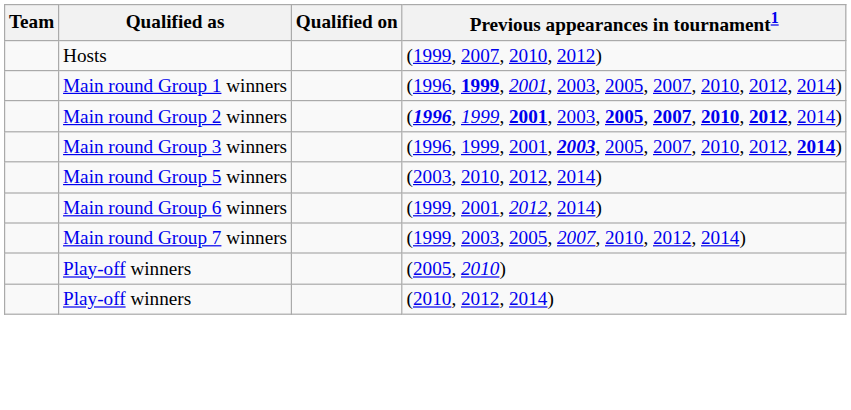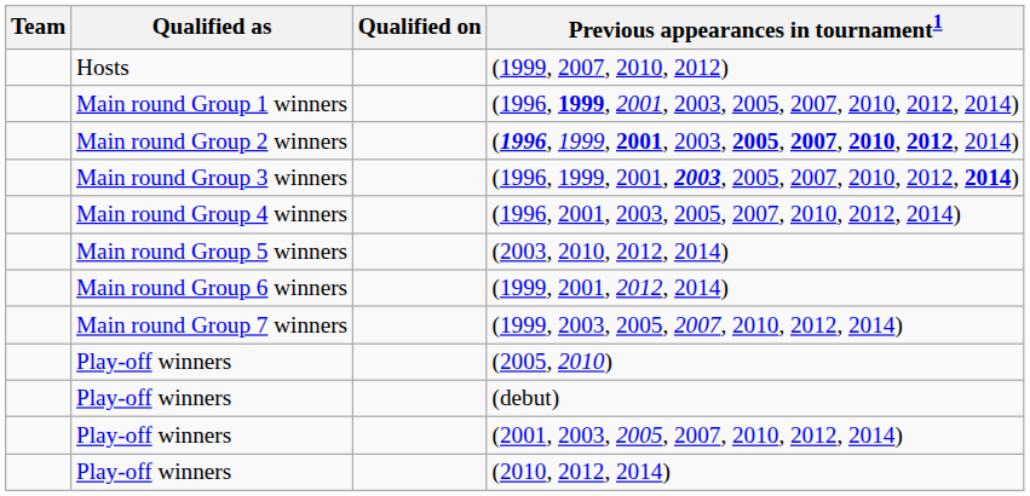+ row: Main round Group 4 winners | (1996, 2001, 2003, 2005, 2007, 2010, 2012, 2014)
+ row: Play-off winners | (debut)
+ row: Play-off winners | (2001, 2003, 2005, 2007, 2010, 2012, 2014)
